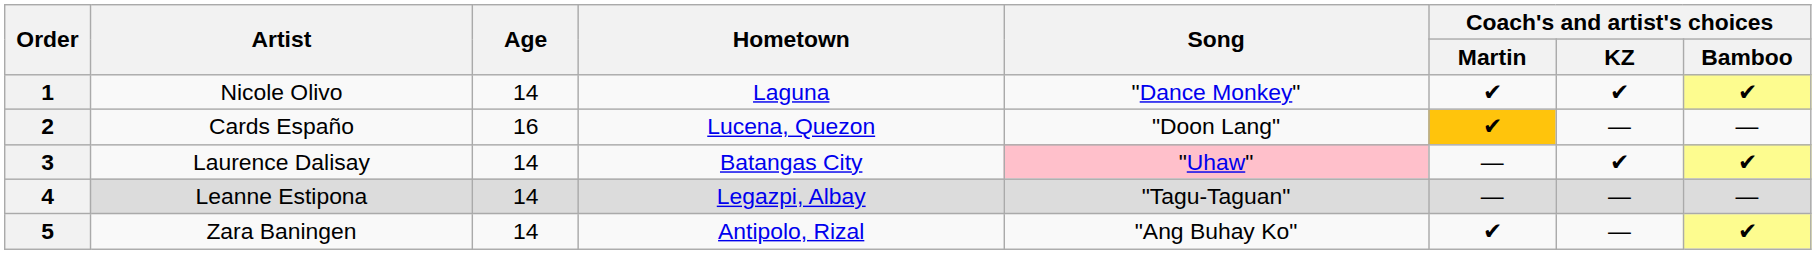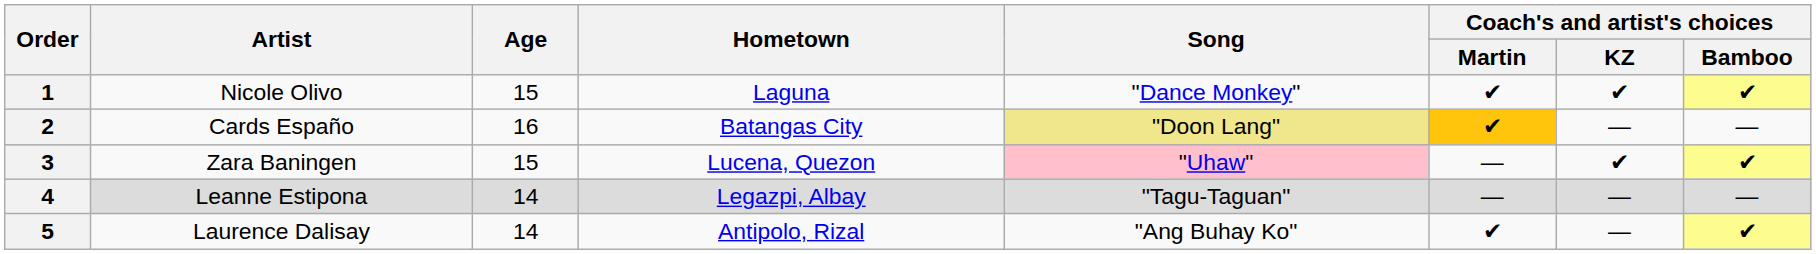1 | Age: 14 -> 15
2 | Hometown: Lucena, Quezon -> Batangas City
2 | Song: no background -> khaki background
3 | Artist: Laurence Dalisay -> Zara Baningen
3 | Age: 14 -> 15
3 | Hometown: Batangas City -> Lucena, Quezon
5 | Artist: Zara Baningen -> Laurence Dalisay
